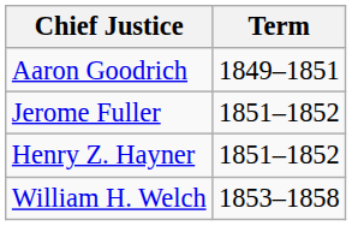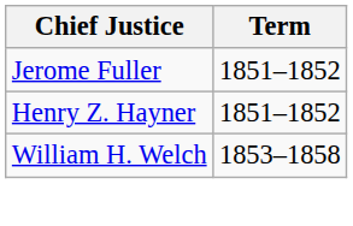- row: Aaron Goodrich | 1849–1851
